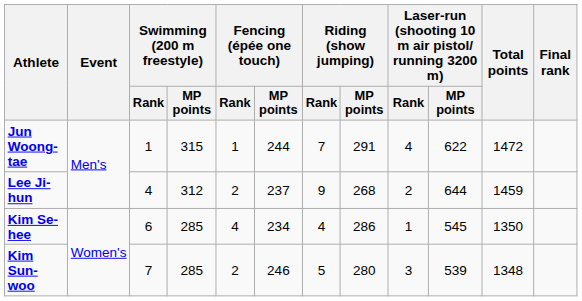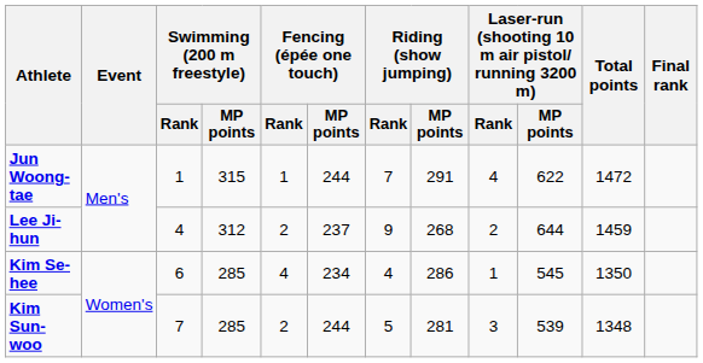Kim Sun-woo | Fencing (épée one touch) / MP points: 246 -> 244
Kim Sun-woo | Riding (show jumping) / MP points: 280 -> 281
